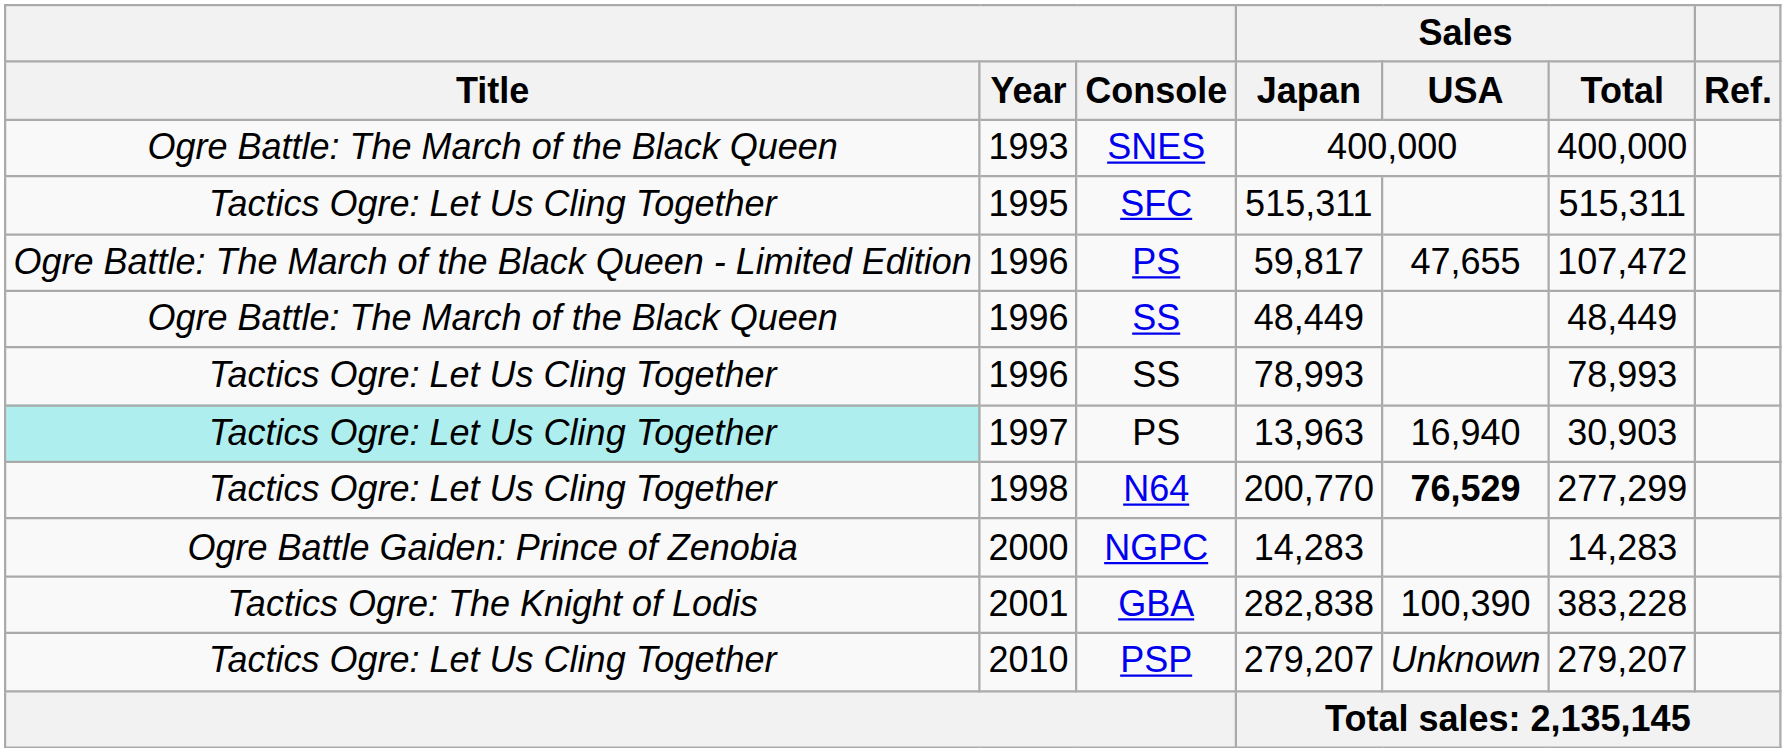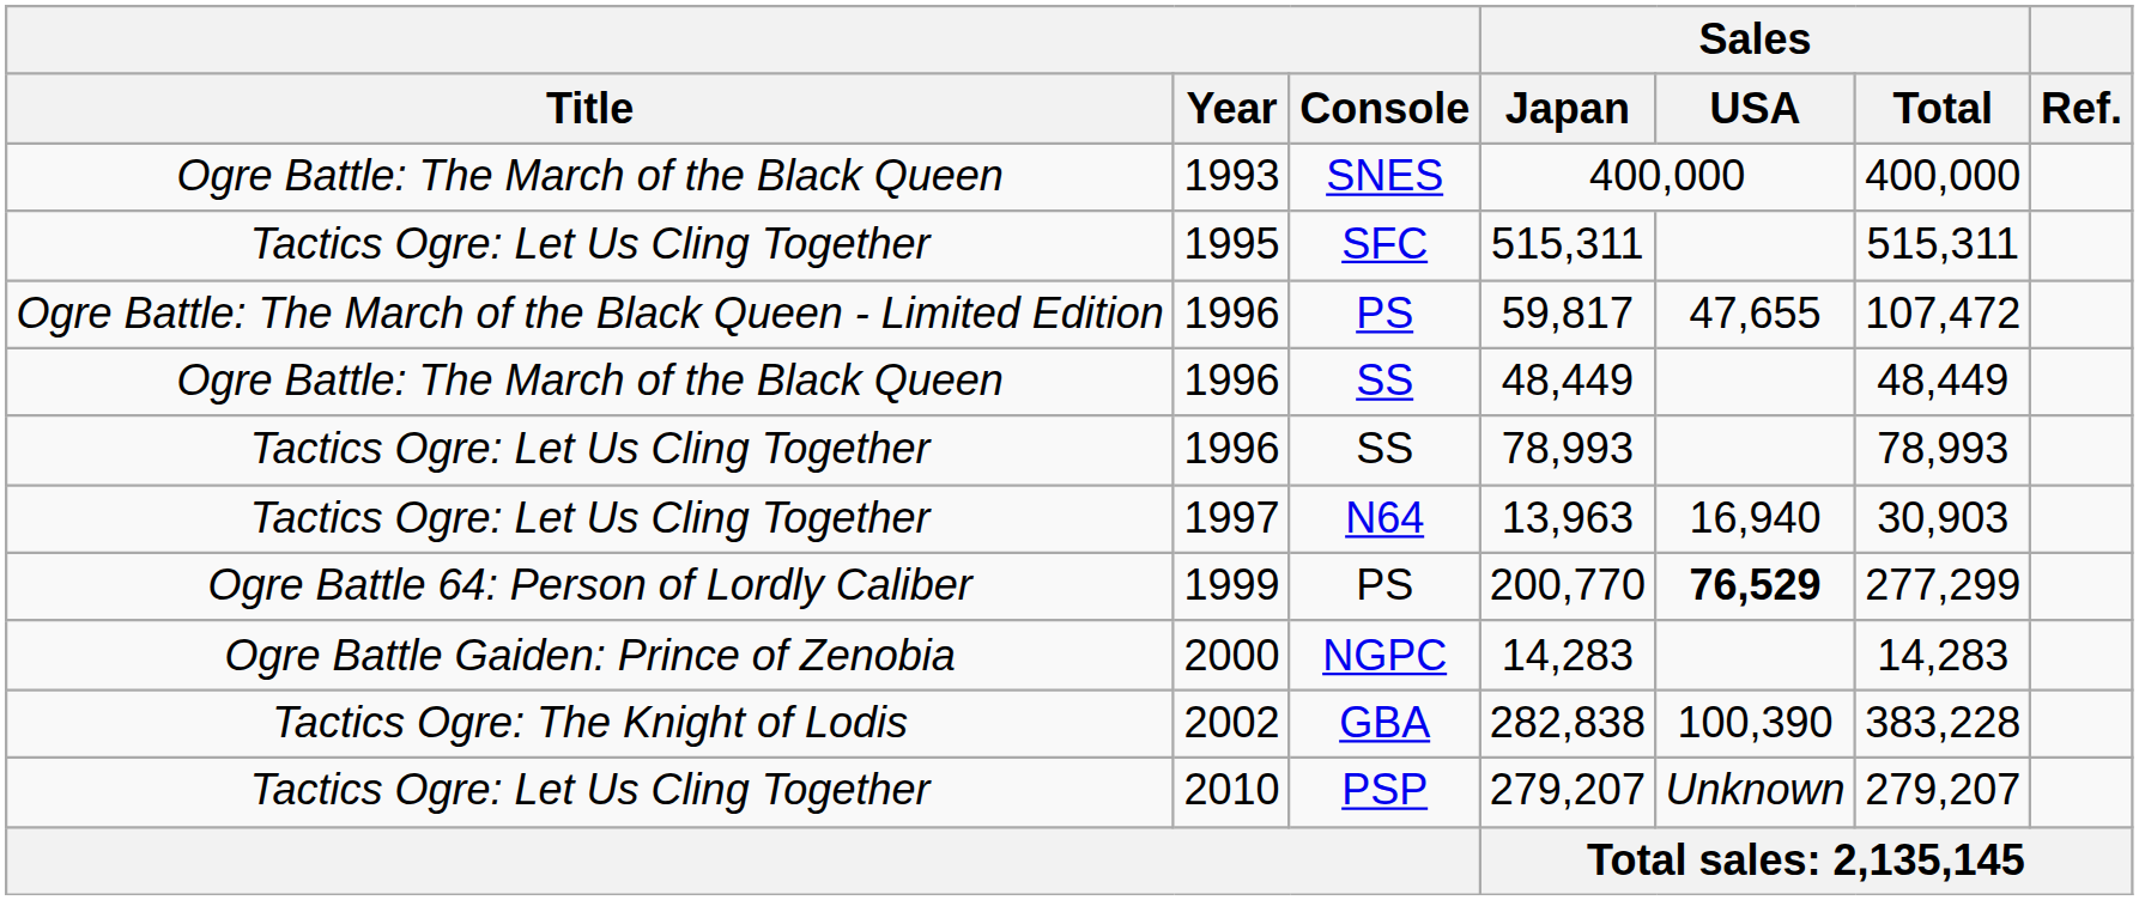13,963 | Title: paleturquoise background -> no background
13,963 | Console: PS -> N64
200,770 | Title: Tactics Ogre: Let Us Cling Together -> Ogre Battle 64: Person of Lordly Caliber
200,770 | Year: 1998 -> 1999
200,770 | Console: N64 -> PS
282,838 | Year: 2001 -> 2002
